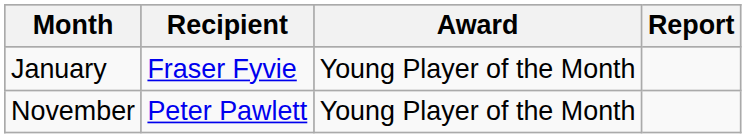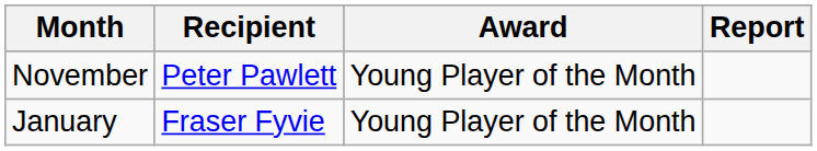rows swapped: November <-> January
